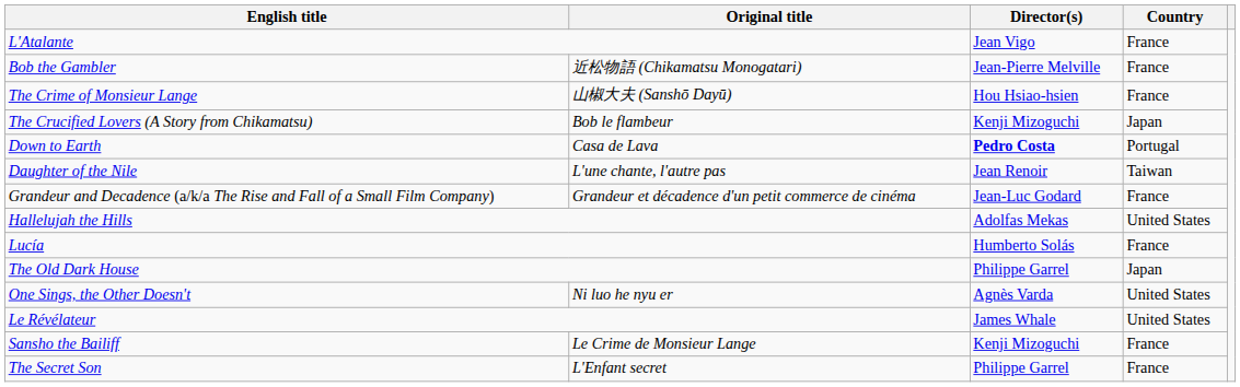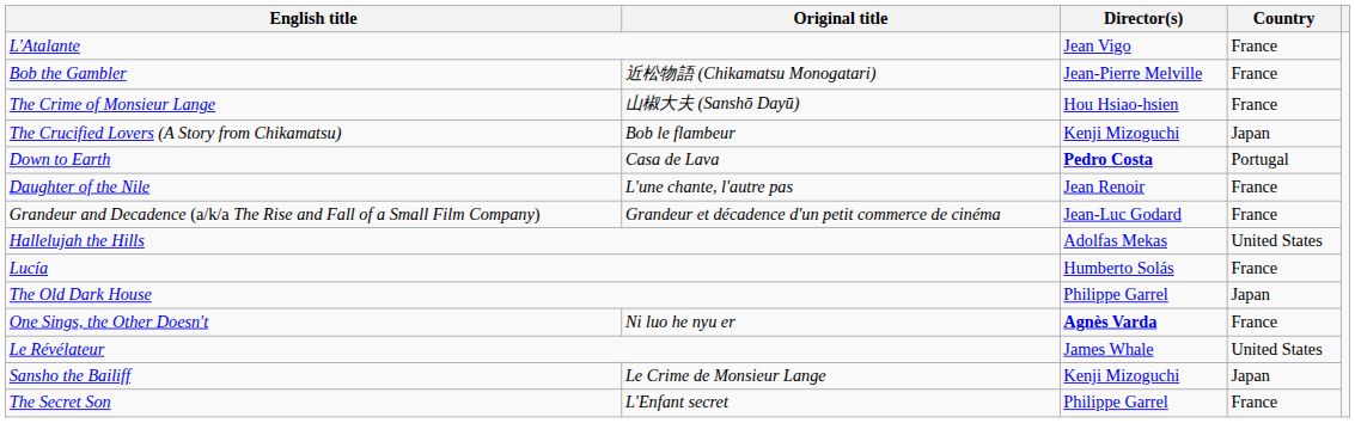Daughter of the Nile | Country: Taiwan -> France
One Sings, the Other Doesn't | Director(s): normal -> bold
One Sings, the Other Doesn't | Country: United States -> France
Sansho the Bailiff | Country: France -> Japan
